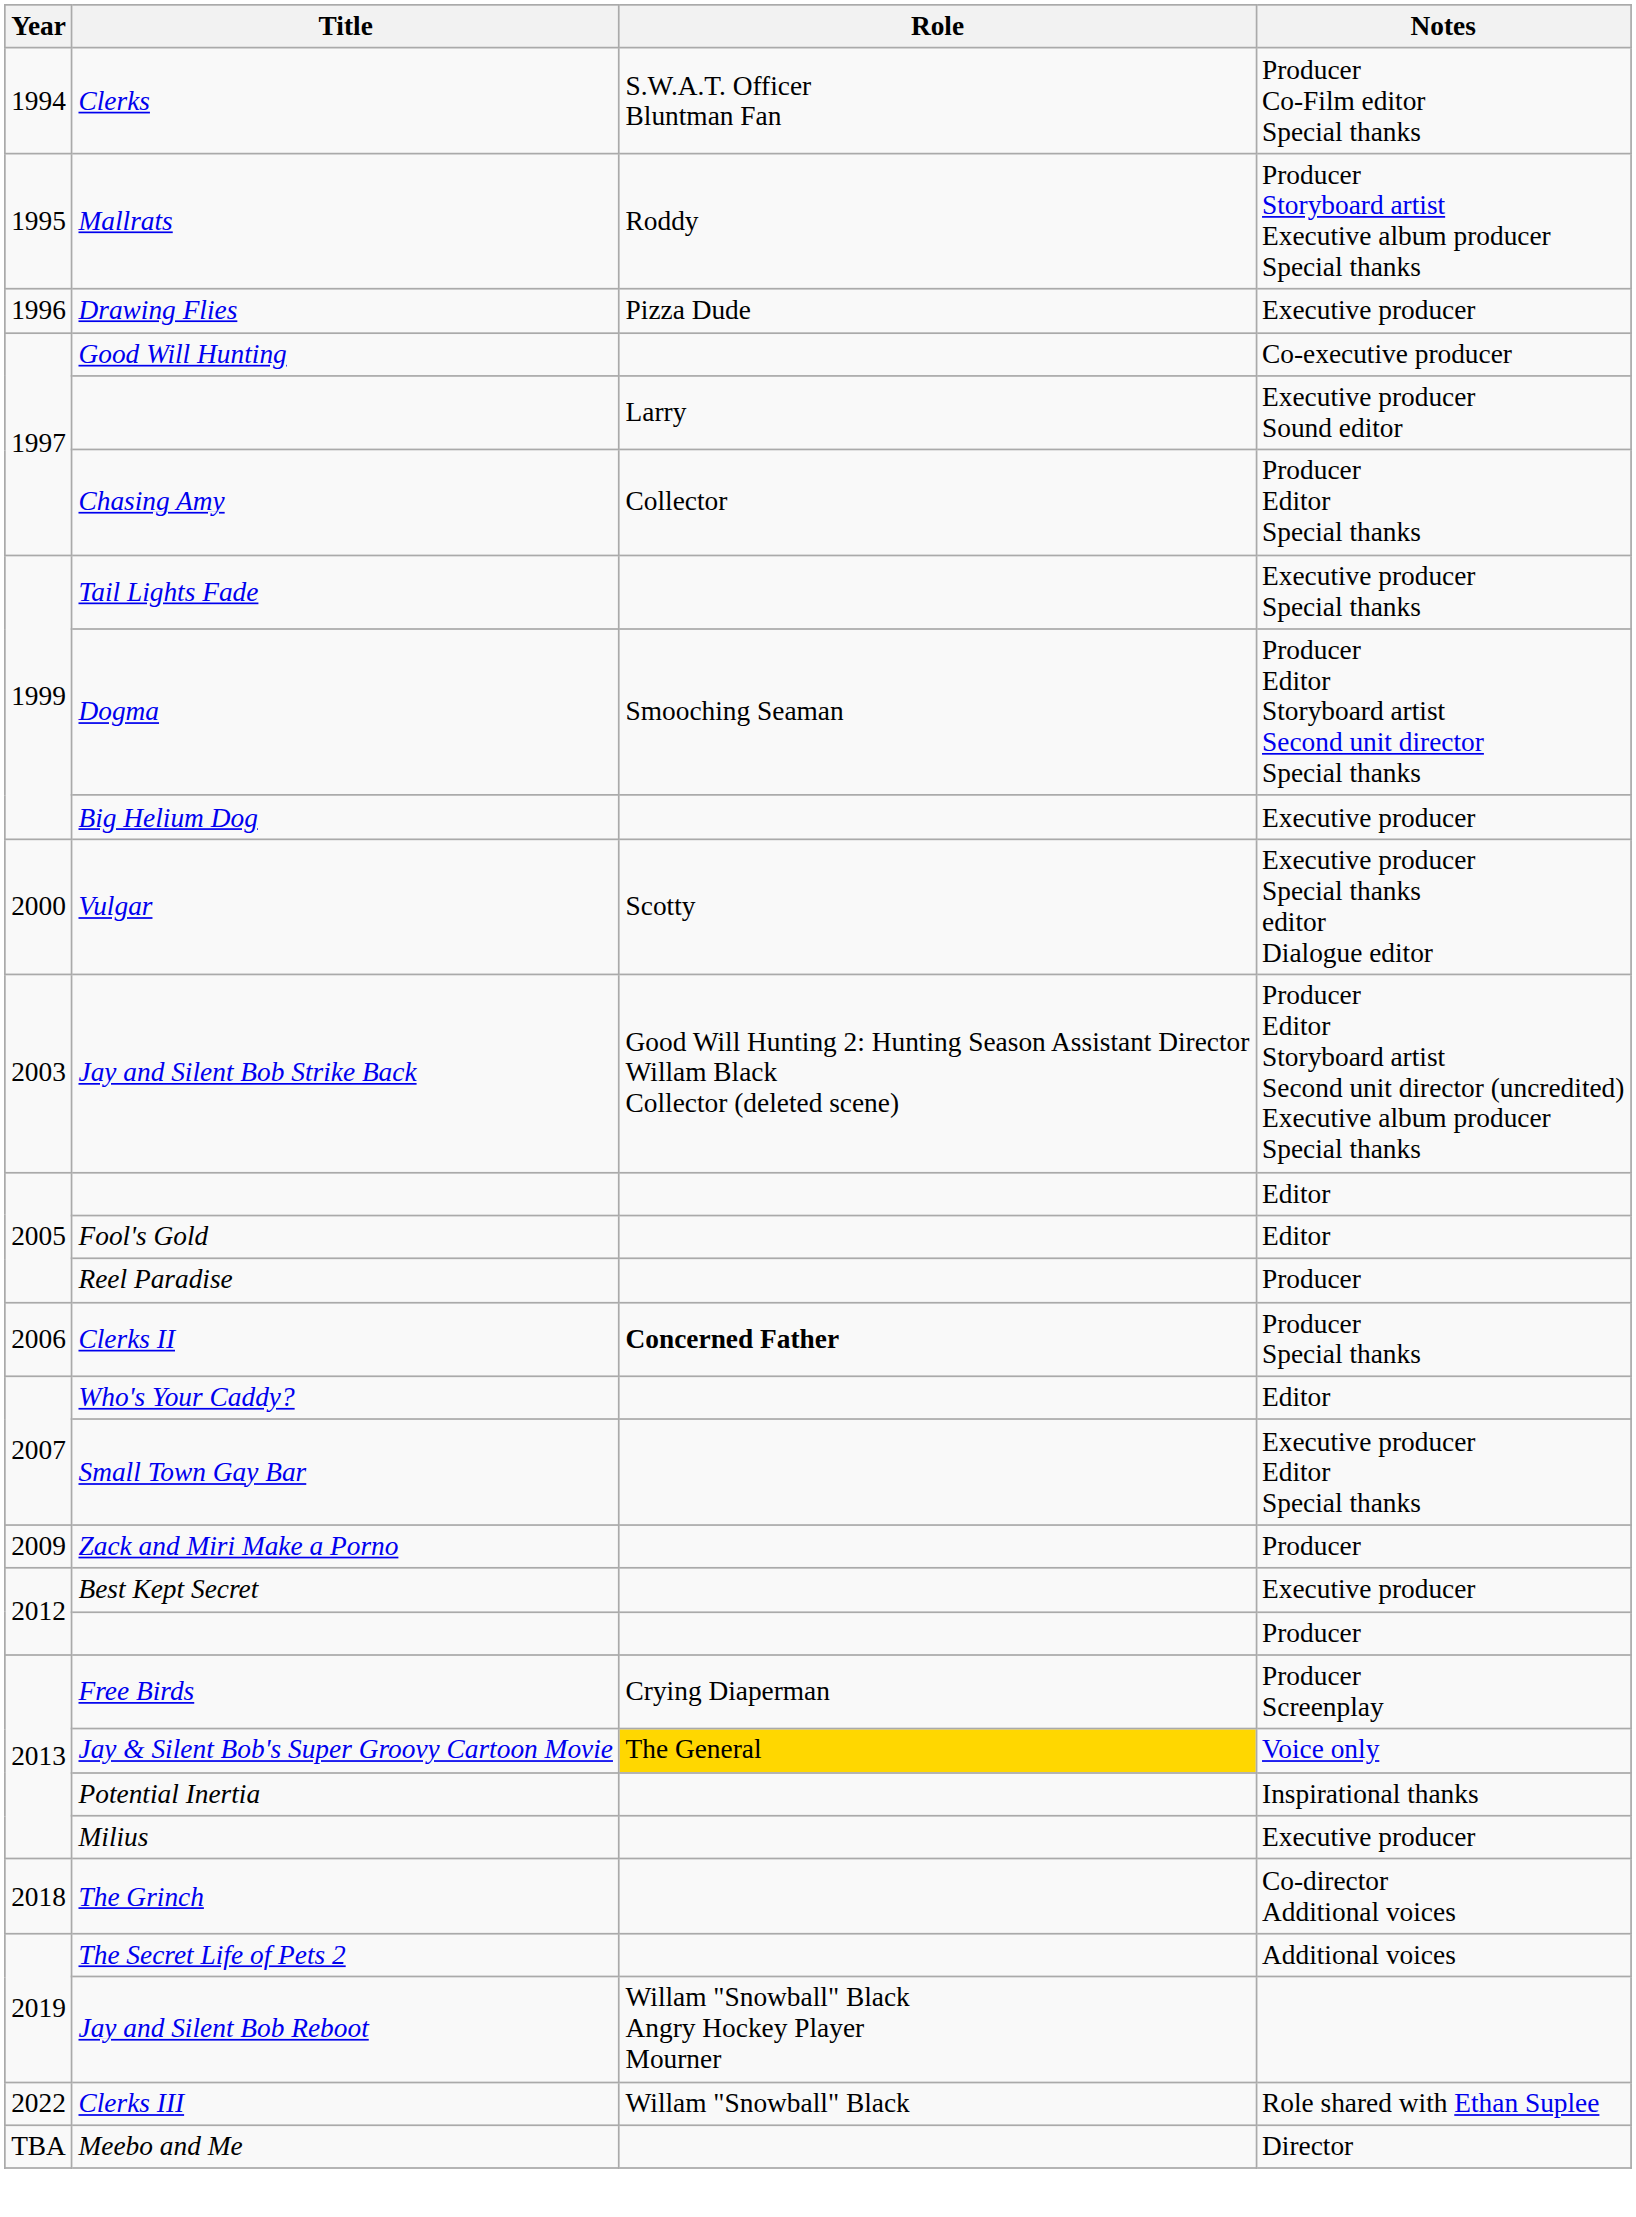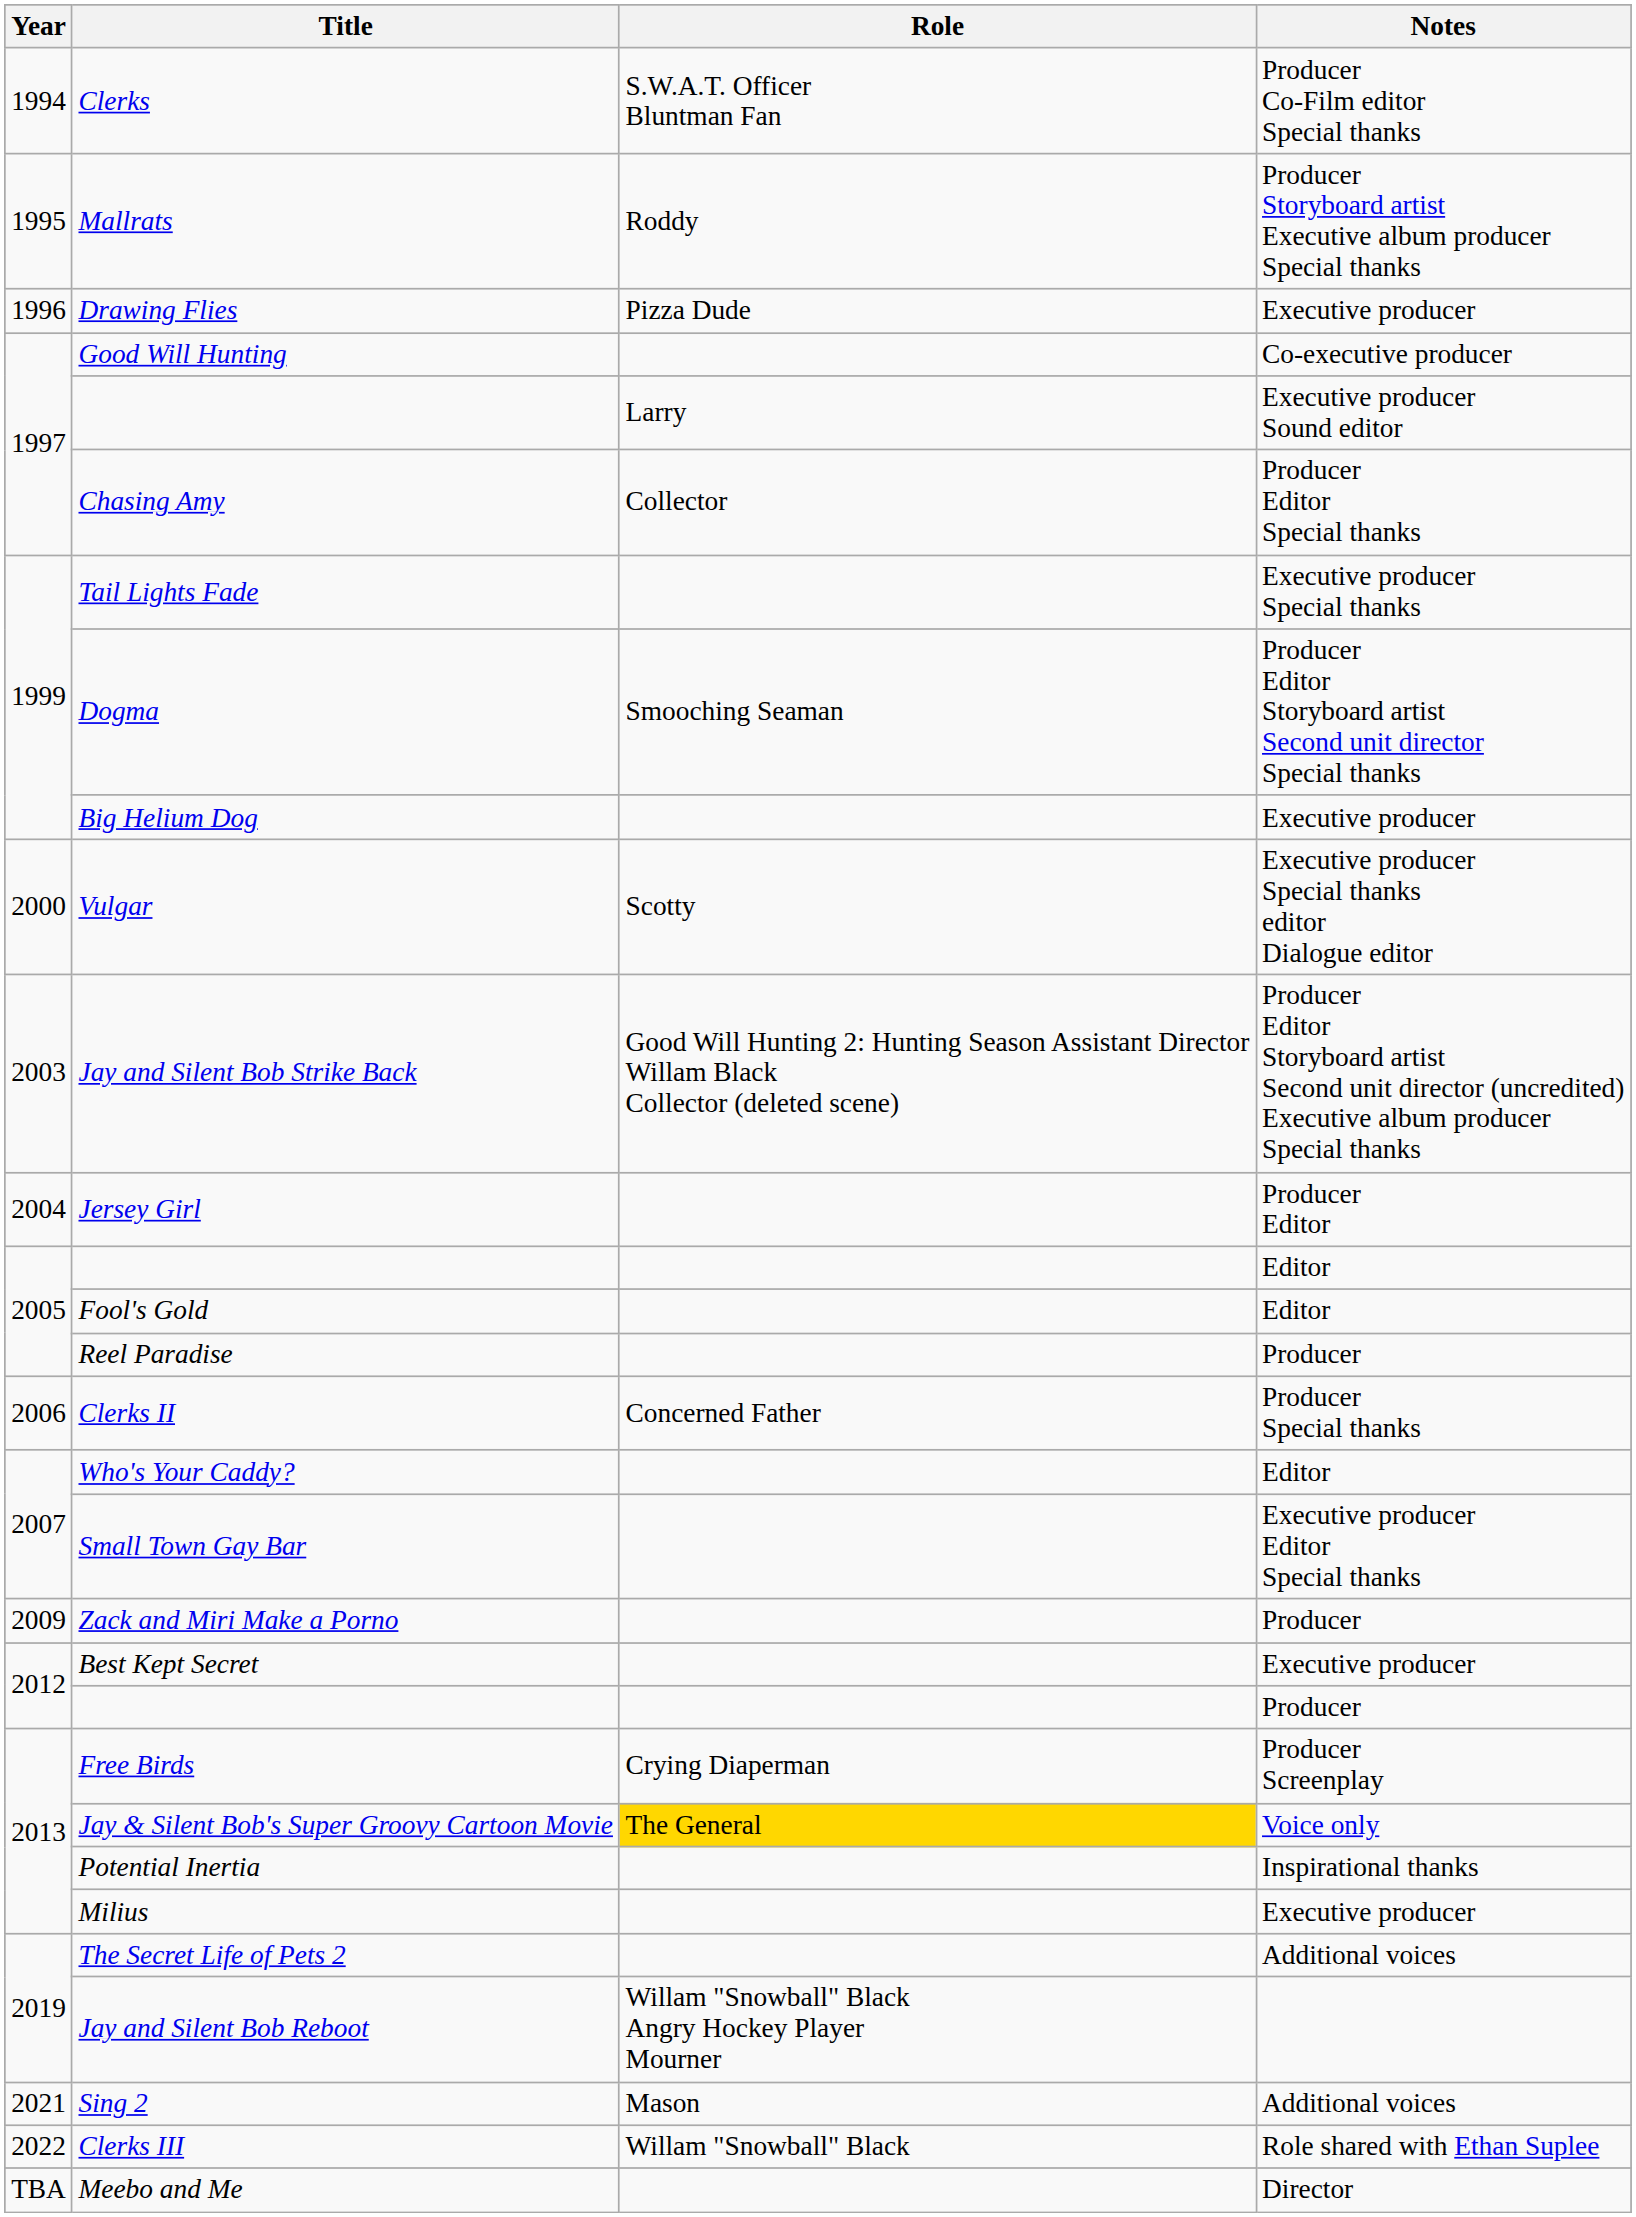+ row: 2004 | Jersey Girl | Producer Editor
Clerks II | Role: bold -> normal
- row: 2018 | The Grinch | Co-director Additional voices
+ row: 2021 | Sing 2 | Mason | Additional voices
